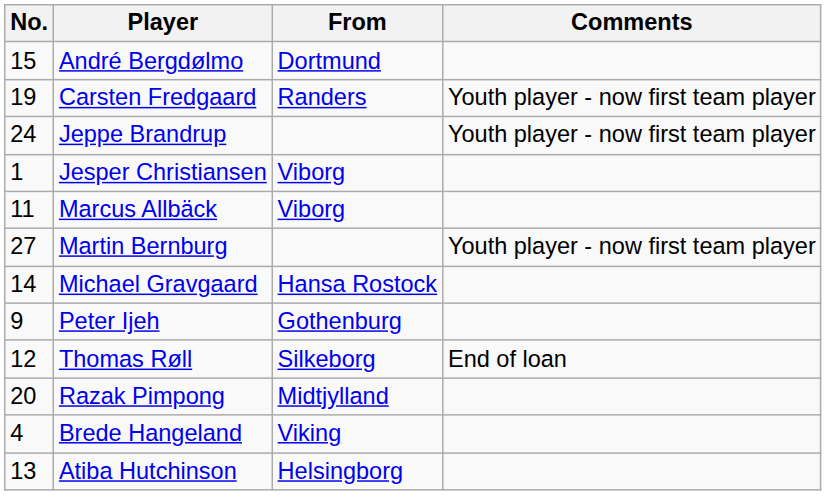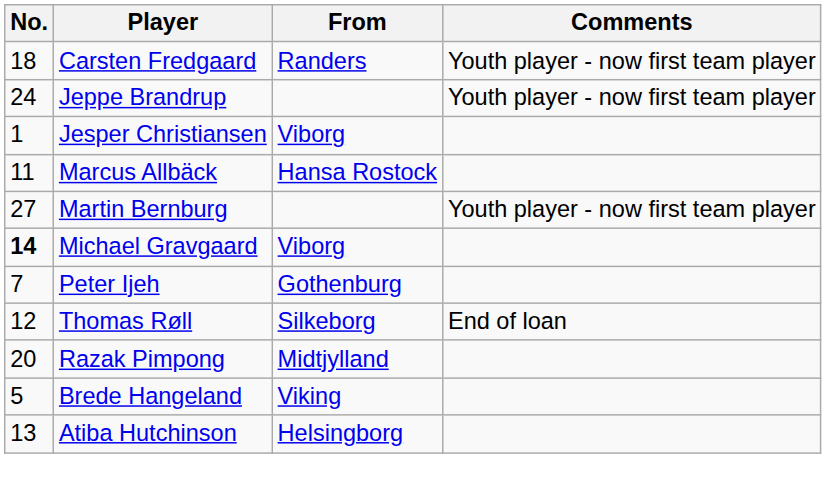- row: 15 | André Bergdølmo | Dortmund
Carsten Fredgaard | No.: 19 -> 18
Marcus Allbäck | From: Viborg -> Hansa Rostock
Michael Gravgaard | No.: normal -> bold
Michael Gravgaard | From: Hansa Rostock -> Viborg
Peter Ijeh | No.: 9 -> 7
Brede Hangeland | No.: 4 -> 5
